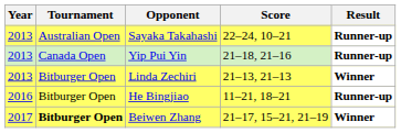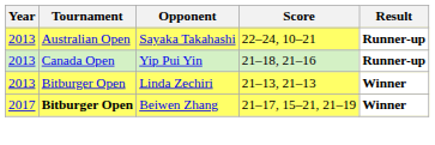- row: 2016 | Bitburger Open | He Bingjiao | 11–21, 18–21 | Runner-up
